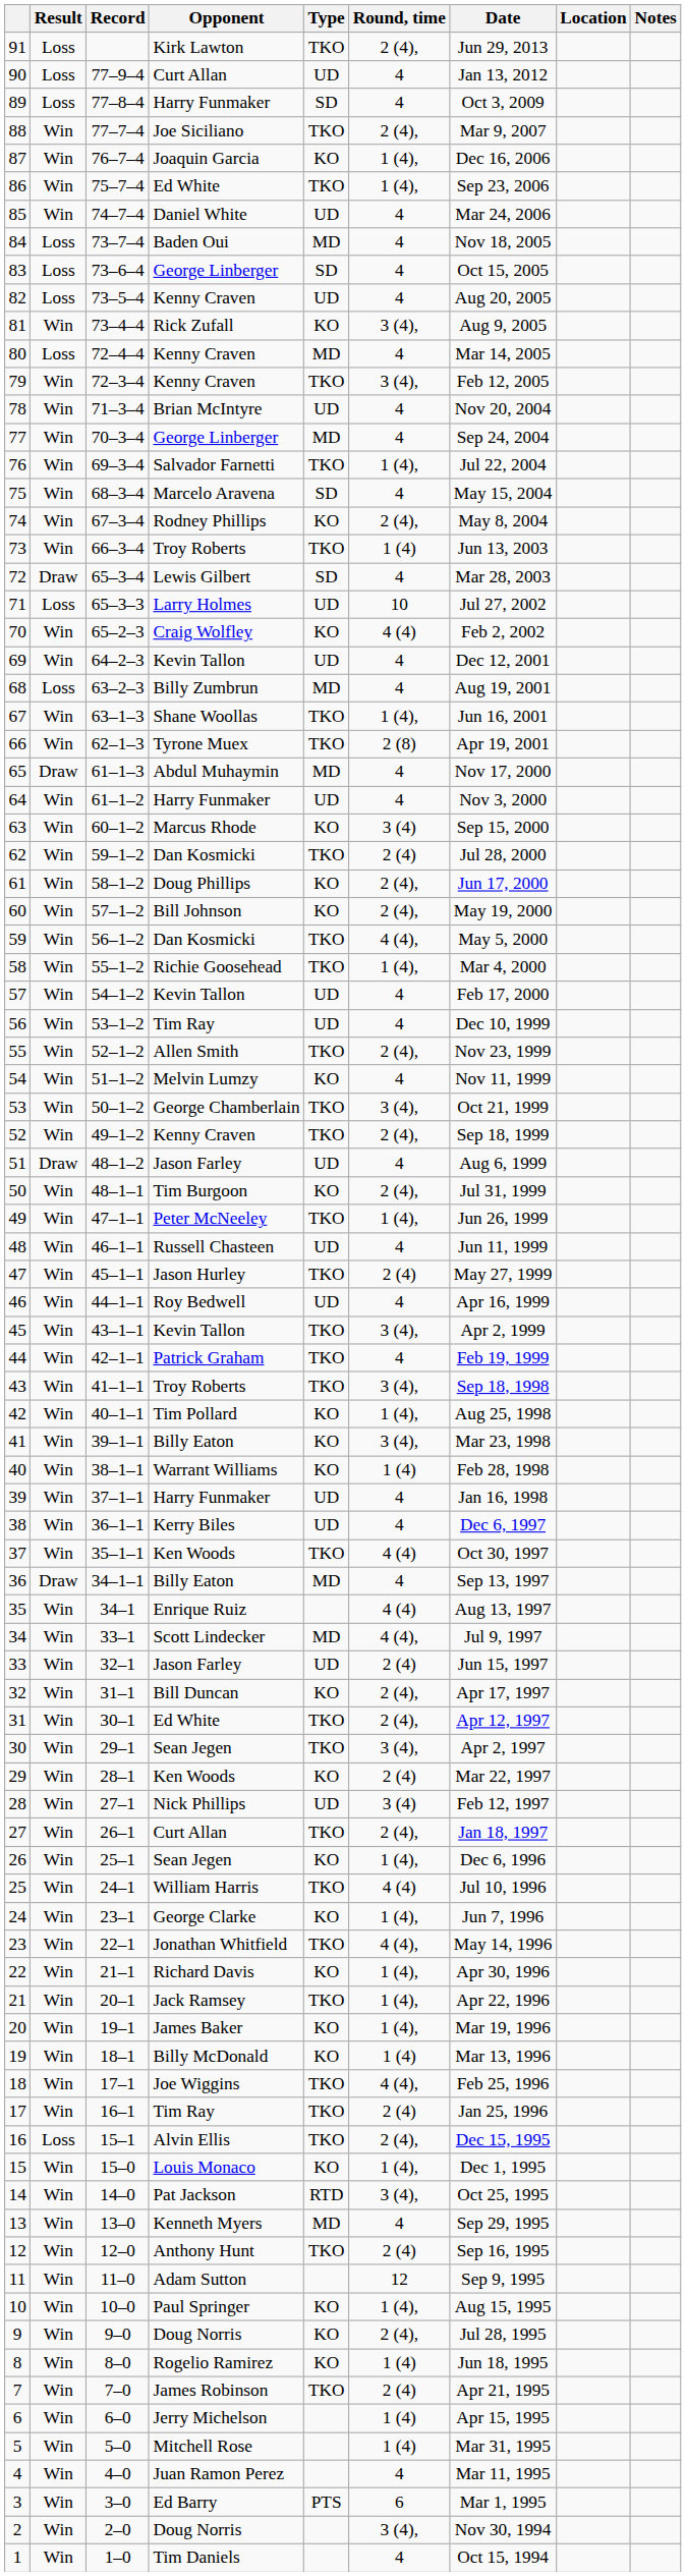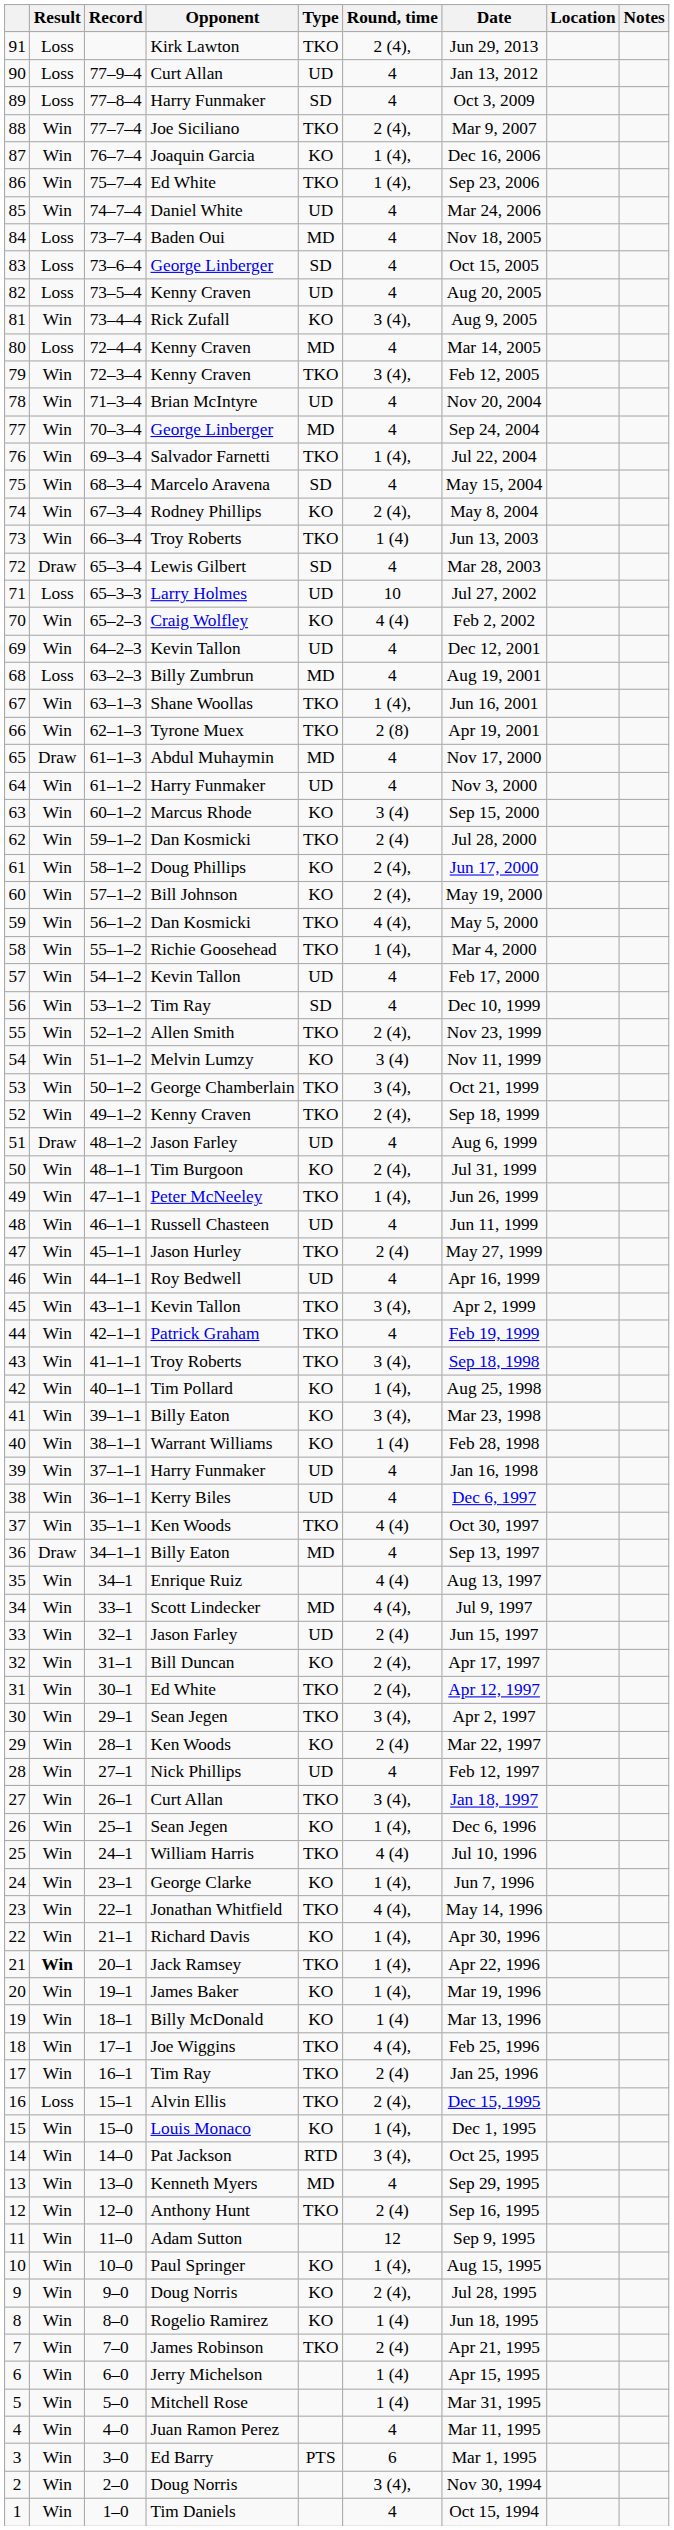56 | Type: UD -> SD
54 | Round, time: 4 -> 3 (4)
28 | Round, time: 3 (4) -> 4
27 | Round, time: 2 (4), -> 3 (4),
21 | Result: normal -> bold
